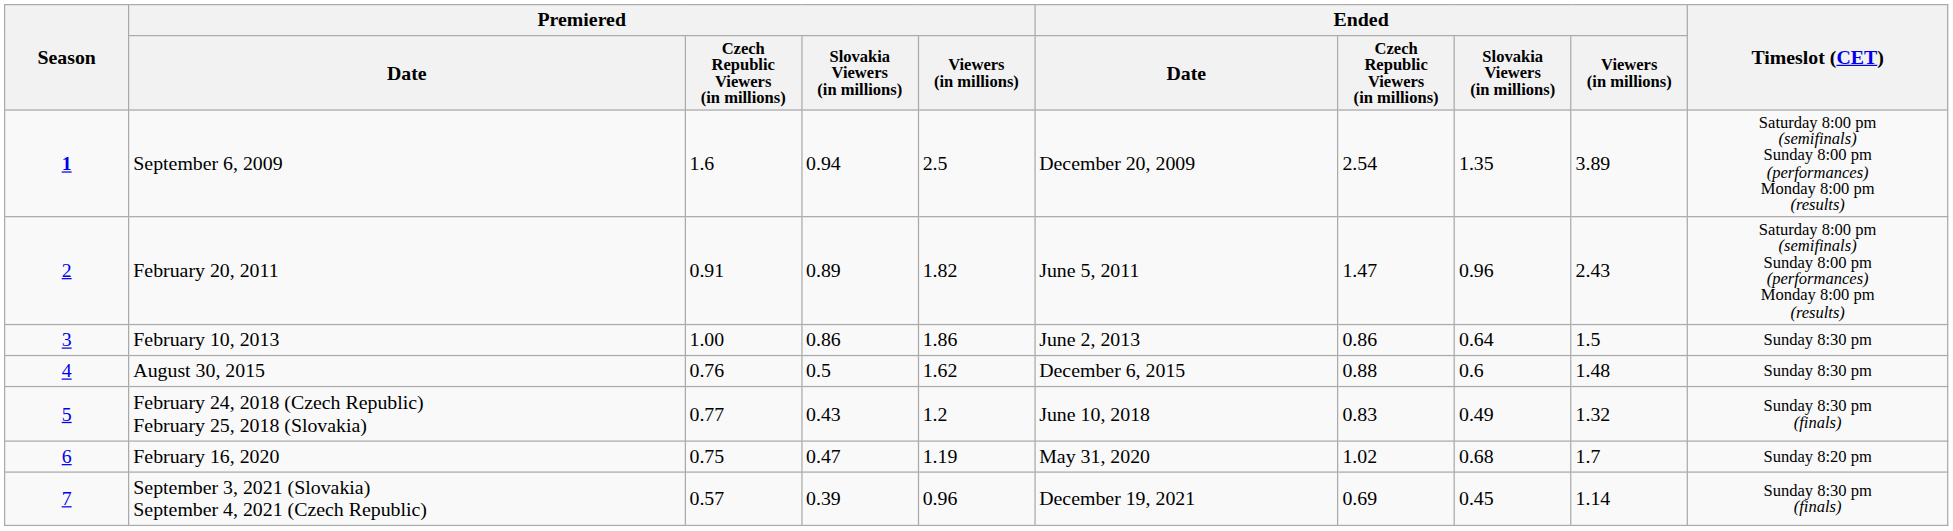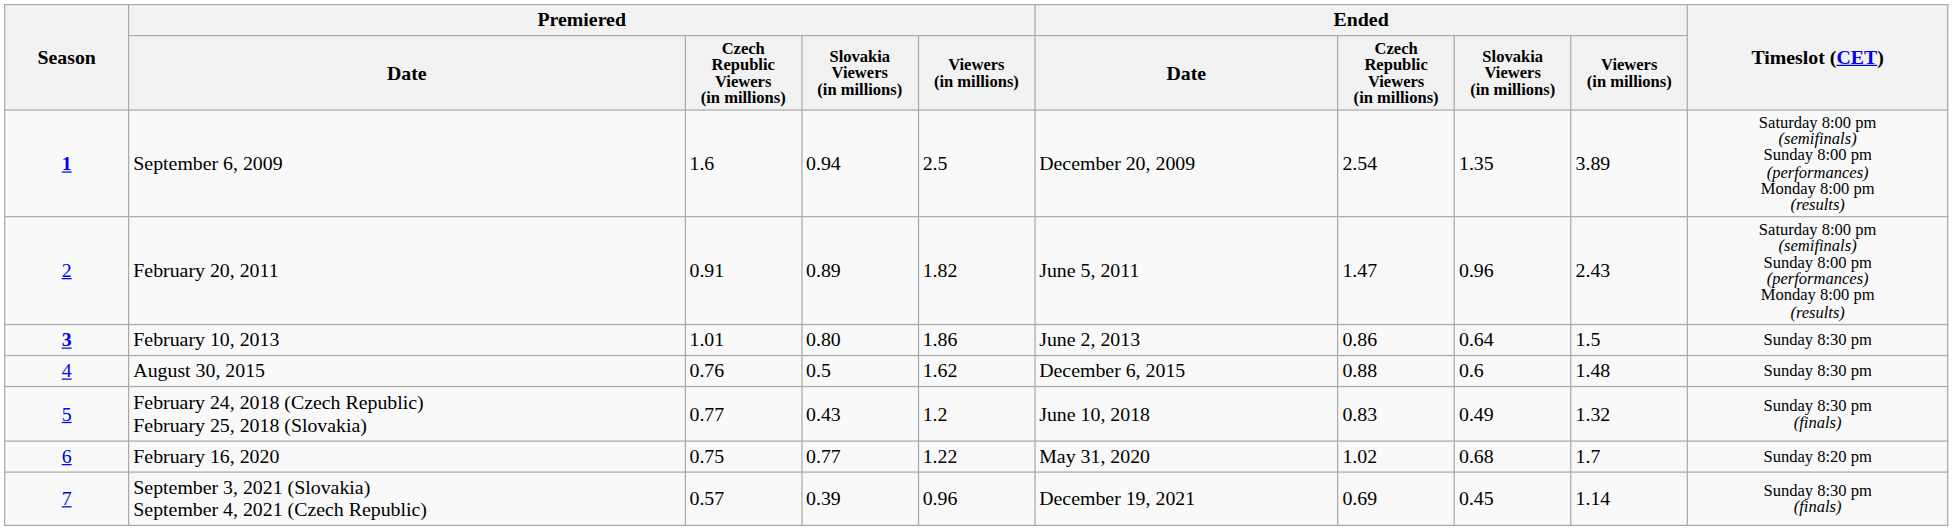February 10, 2013 | Season: normal -> bold
February 10, 2013 | Premiered / Czech Republic Viewers (in millions): 1.00 -> 1.01
February 10, 2013 | Premiered / Slovakia Viewers (in millions): 0.86 -> 0.80
February 16, 2020 | Premiered / Slovakia Viewers (in millions): 0.47 -> 0.77
February 16, 2020 | Premiered / Viewers (in millions): 1.19 -> 1.22
